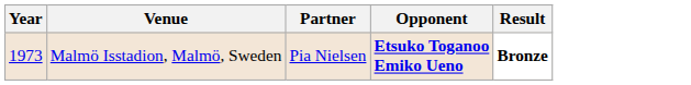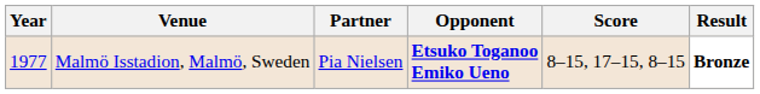+ column: Score | 8–15, 17–15, 8–15
Malmö Isstadion, Malmö, Sweden | Year: 1973 -> 1977
